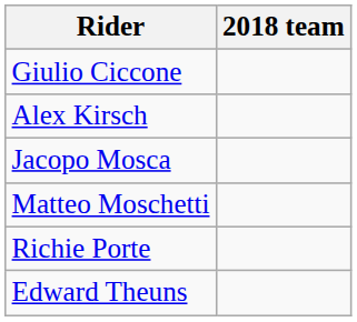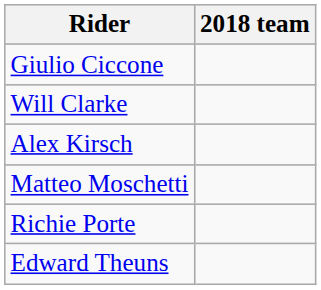+ row: Will Clarke
- row: Jacopo Mosca
